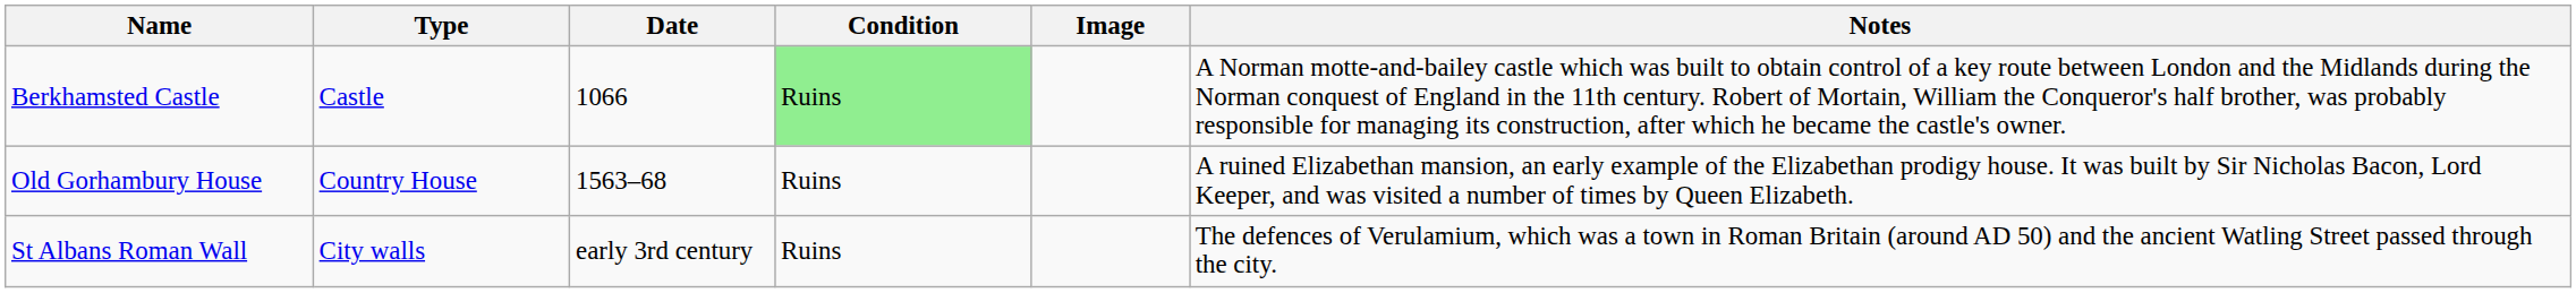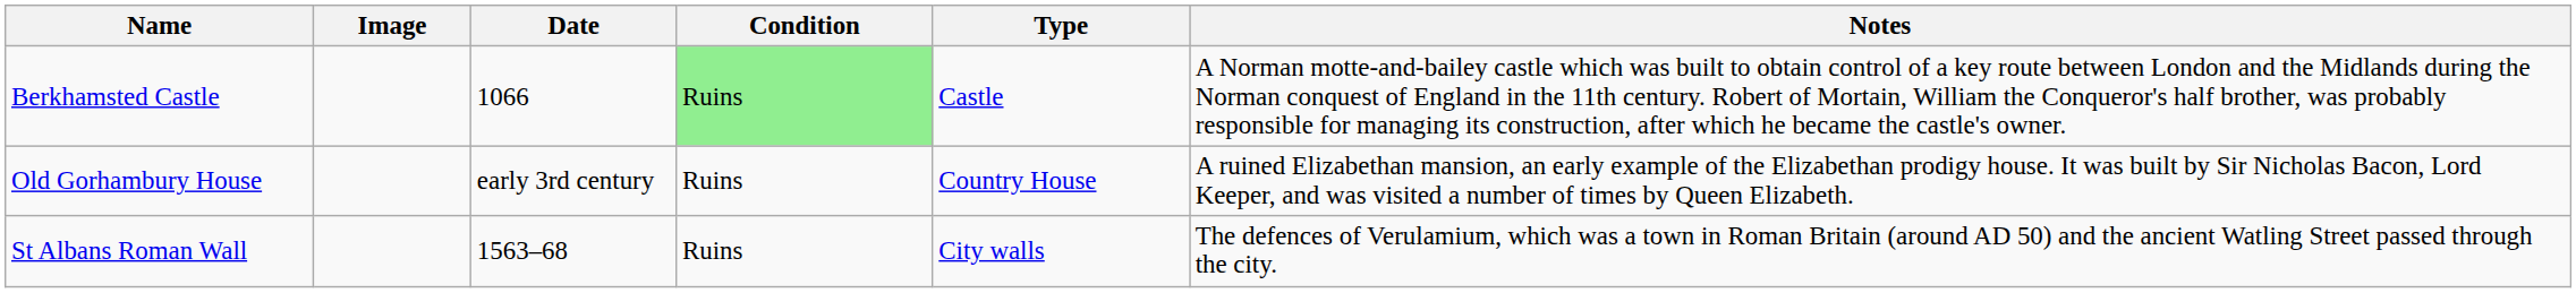columns swapped: Type <-> Image
Old Gorhambury House | Date: 1563–68 -> early 3rd century
St Albans Roman Wall | Date: early 3rd century -> 1563–68
